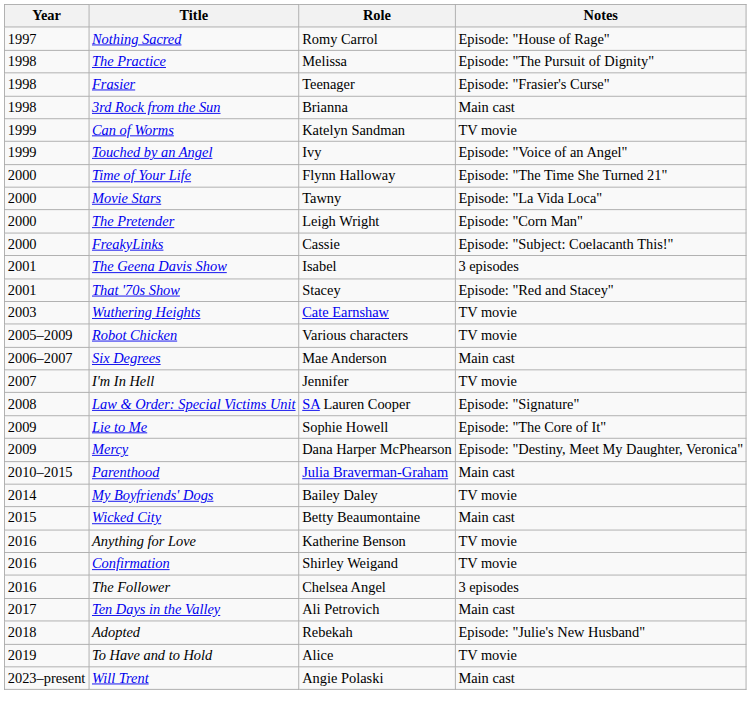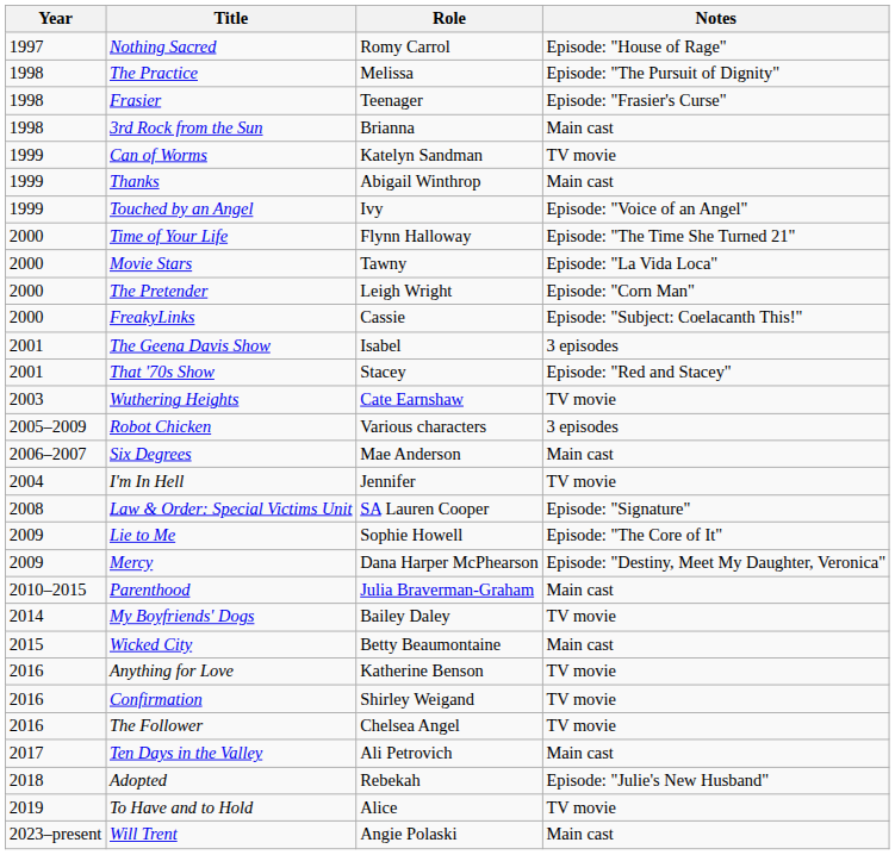+ row: 1999 | Thanks | Abigail Winthrop | Main cast
Robot Chicken | Notes: TV movie -> 3 episodes
I'm In Hell | Year: 2007 -> 2004
The Follower | Notes: 3 episodes -> TV movie
